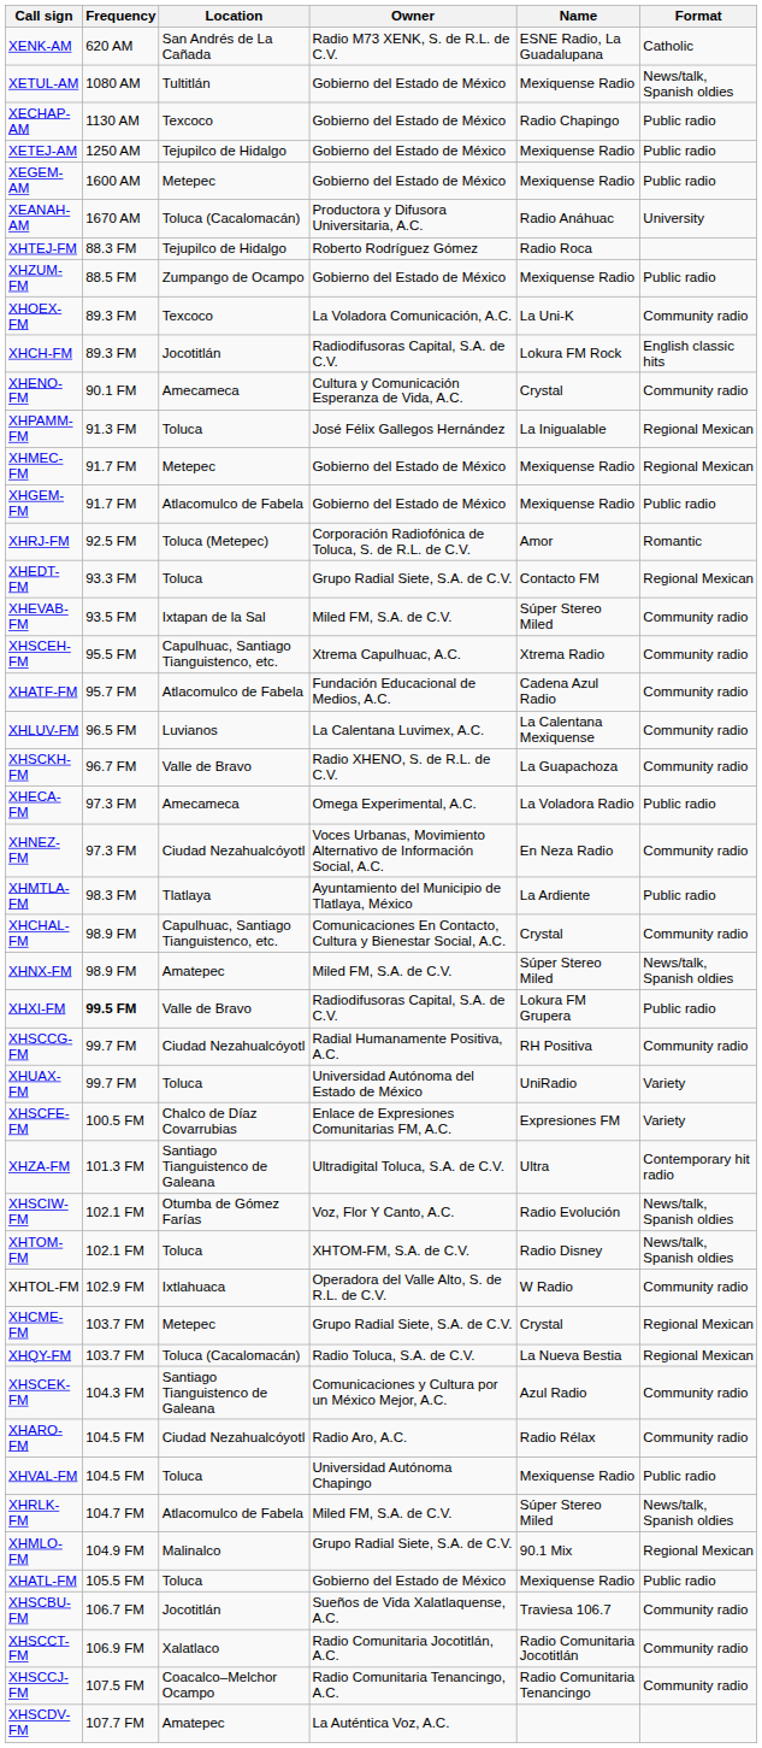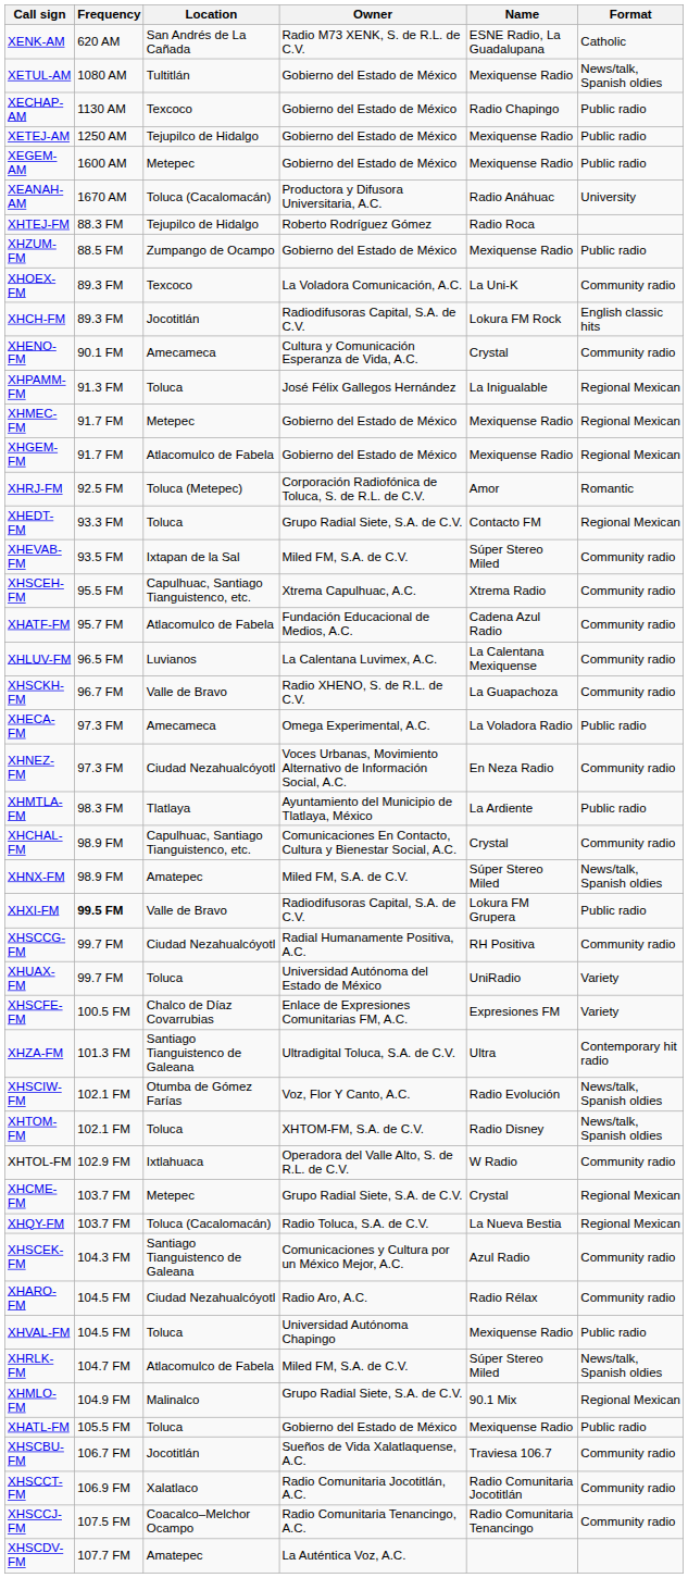XHGEM-FM | Format: Public radio -> Regional Mexican
